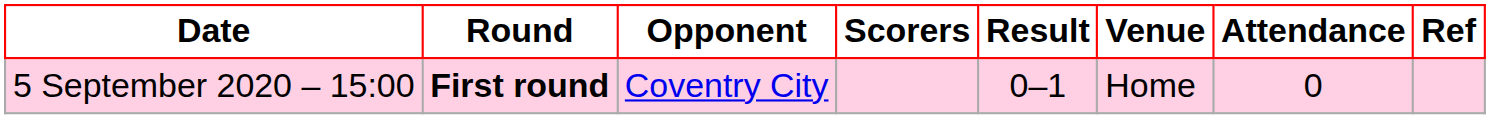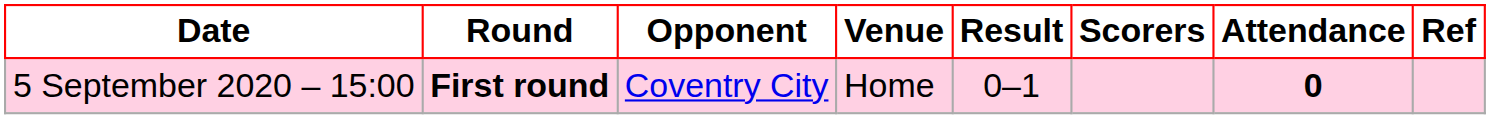columns swapped: Venue <-> Scorers
5 September 2020 – 15:00 | Attendance: normal -> bold
